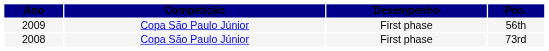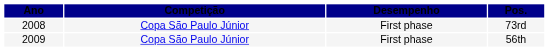rows swapped: 73rd <-> 56th
